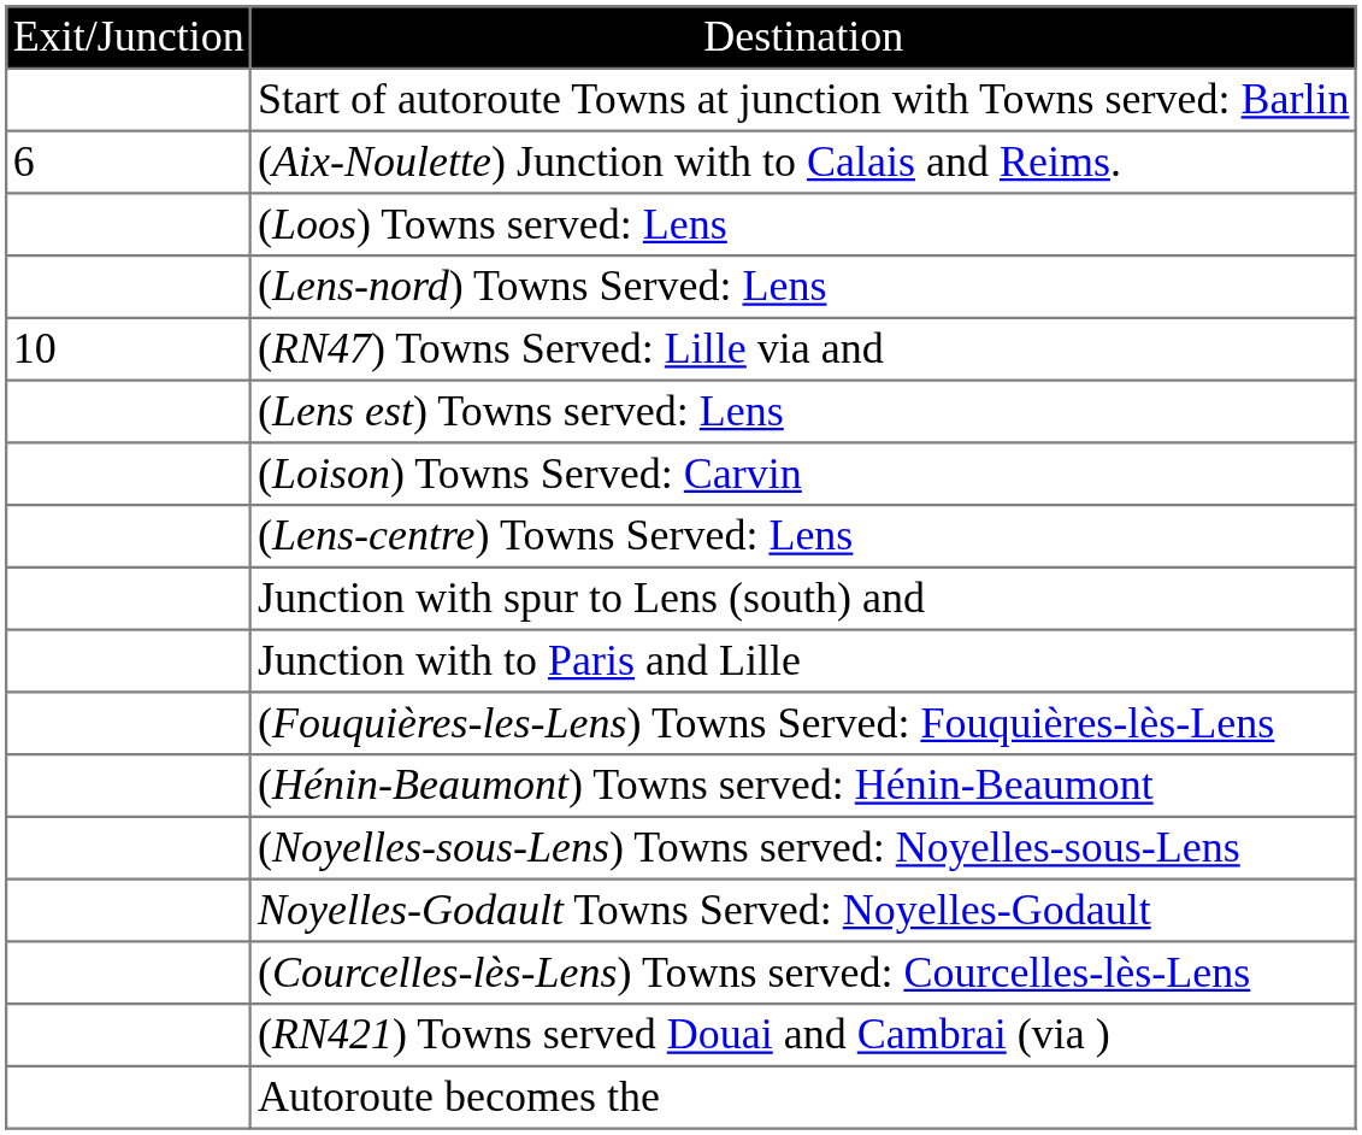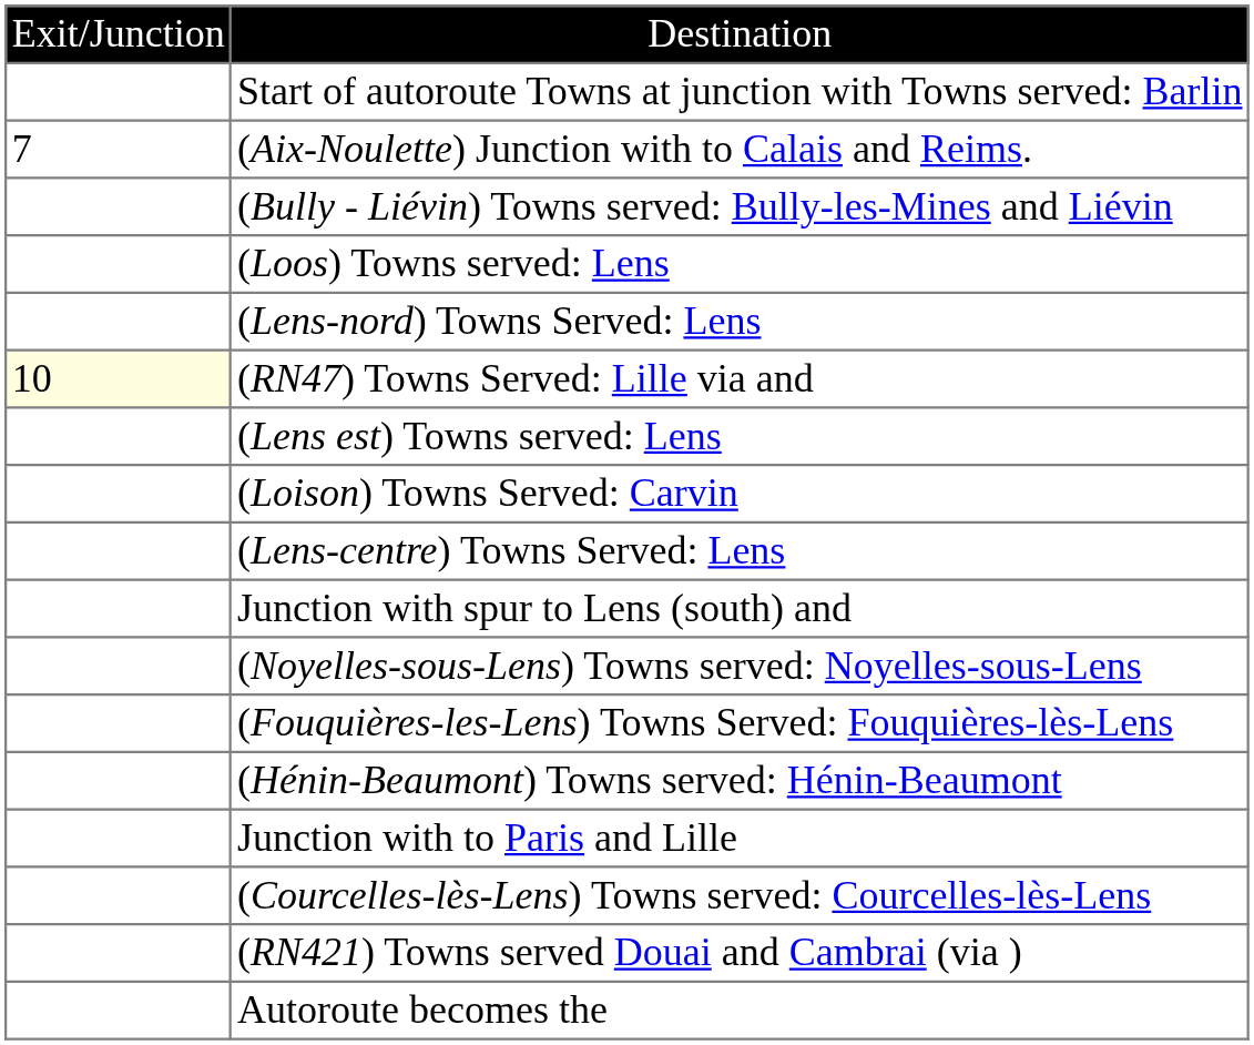(Aix-Noulette) Junction with to Calais and Reims. | column 1: 6 -> 7
+ row: (Bully - Liévin) Towns served: Bully-les-Mines and Liévin
(RN47) Towns Served: Lille via and | column 1: no background -> lightyellow background
rows swapped: (Noyelles-sous-Lens) Towns served: Noyelles-sous-Lens <-> Junction with to Paris and Lille
- row: Noyelles-Godault Towns Served: Noyelles-Godault
